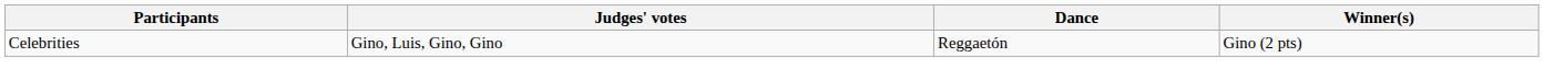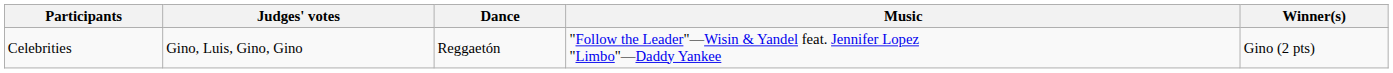+ column: Music | "Follow the Leader"—Wisin & Yandel feat. Jennifer Lopez "Limbo"—Daddy Yankee
